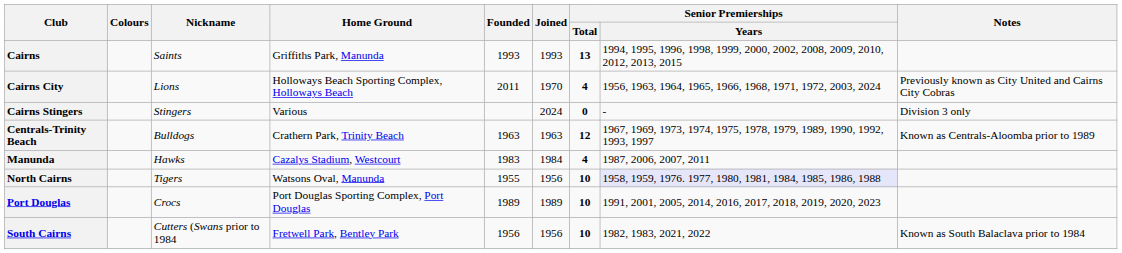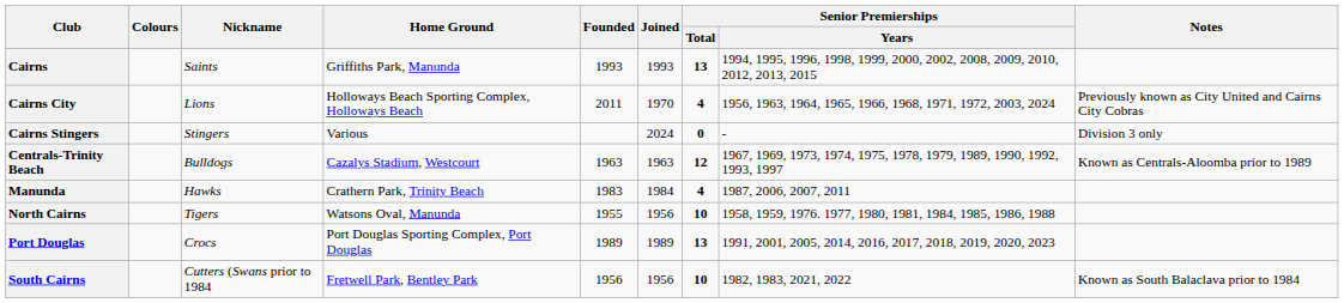Centrals-Trinity Beach | Home Ground: Crathern Park, Trinity Beach -> Cazalys Stadium, Westcourt
Manunda | Home Ground: Cazalys Stadium, Westcourt -> Crathern Park, Trinity Beach
North Cairns | Senior Premierships / Years: lavender background -> no background
Port Douglas | Senior Premierships / Total: 10 -> 13
